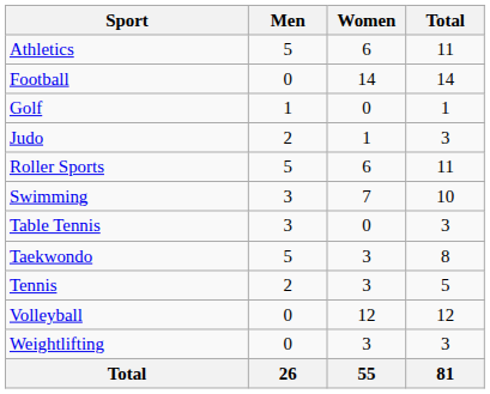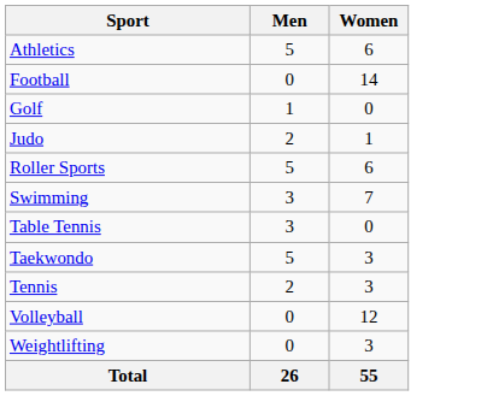- column: Total | 11 | 14 | 1 | 3 | 11 | 10 | 3 | 8 | 5 | 12 | 3 | 81
